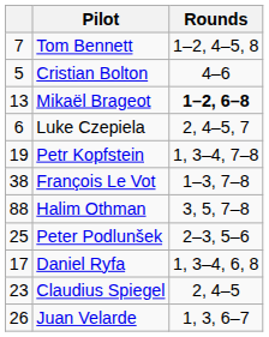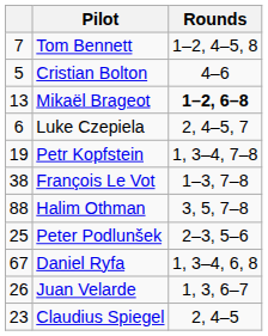Daniel Ryfa | column 1: 17 -> 67
rows swapped: Claudius Spiegel <-> Juan Velarde
